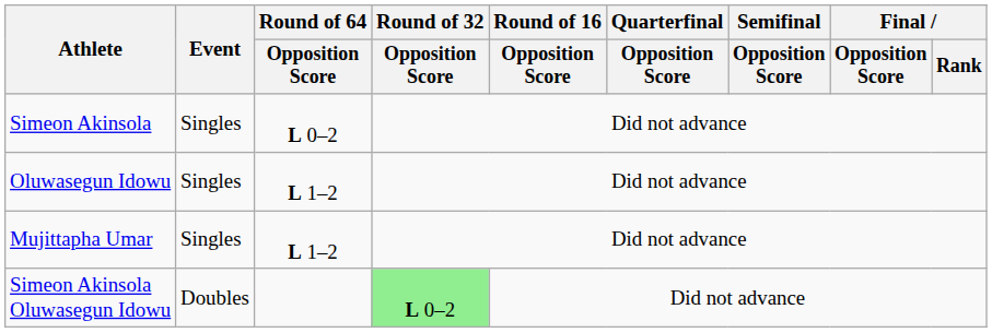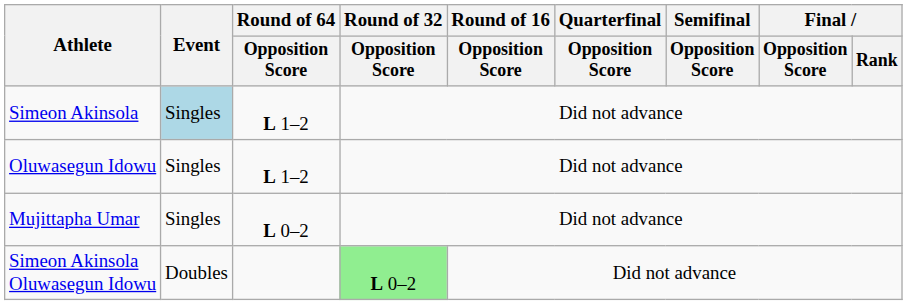Simeon Akinsola | Event: no background -> lightblue background
Simeon Akinsola | Round of 64 / Opposition Score: L 0–2 -> L 1–2
Mujittapha Umar | Round of 64 / Opposition Score: L 1–2 -> L 0–2
